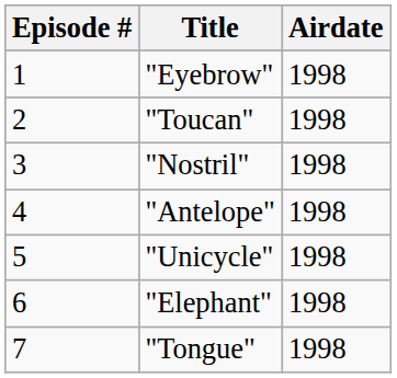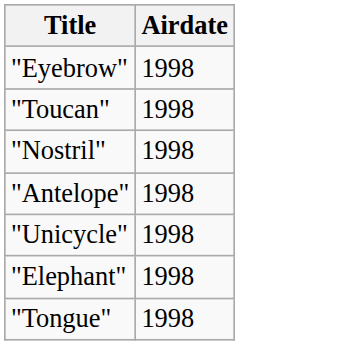- column: Episode # | 1 | 2 | 3 | 4 | 5 | 6 | 7
